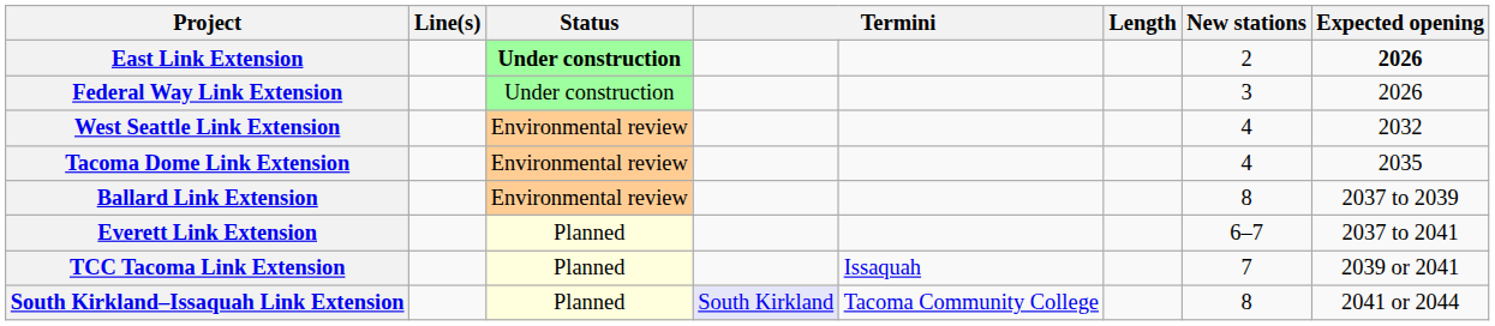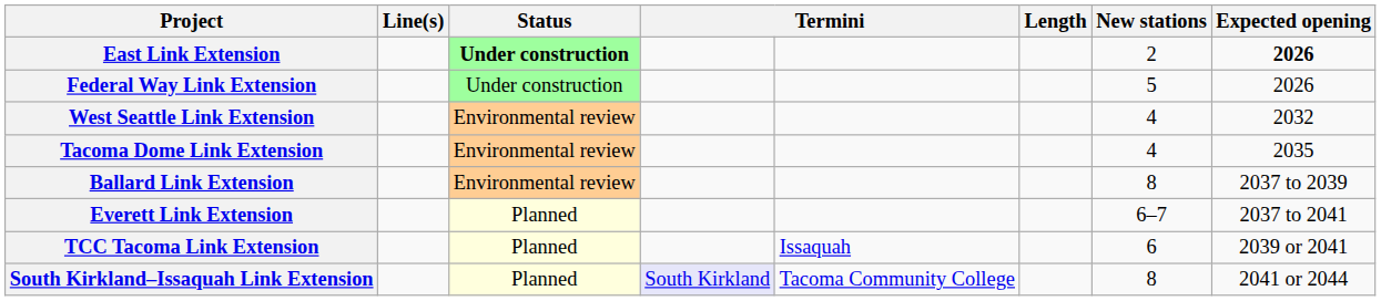Federal Way Link Extension | New stations: 3 -> 5
TCC Tacoma Link Extension | New stations: 7 -> 6
